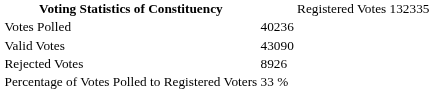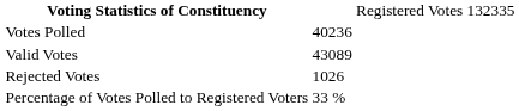Valid Votes | column 2: 43090 -> 43089
Rejected Votes | column 2: 8926 -> 1026
